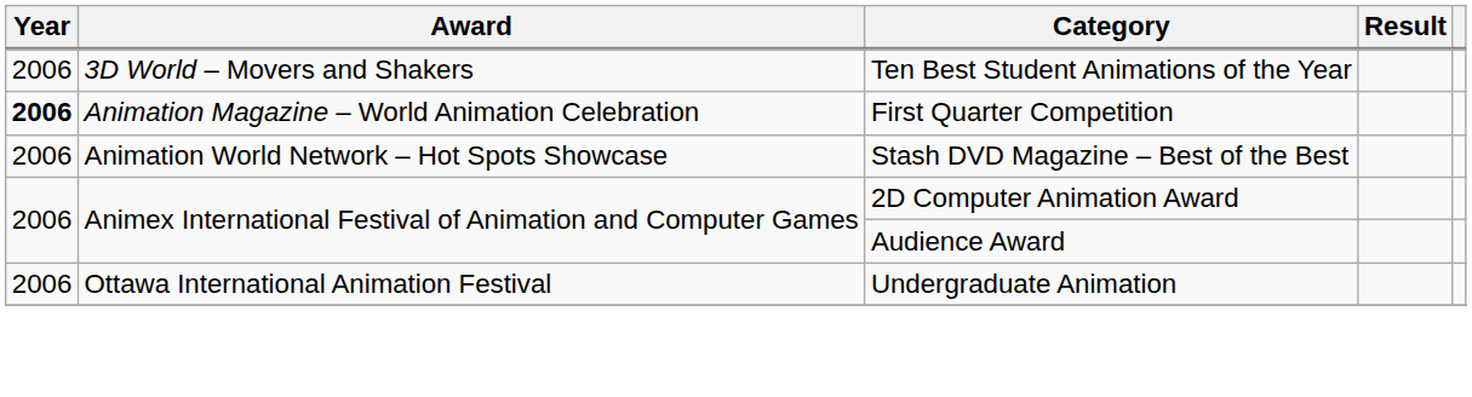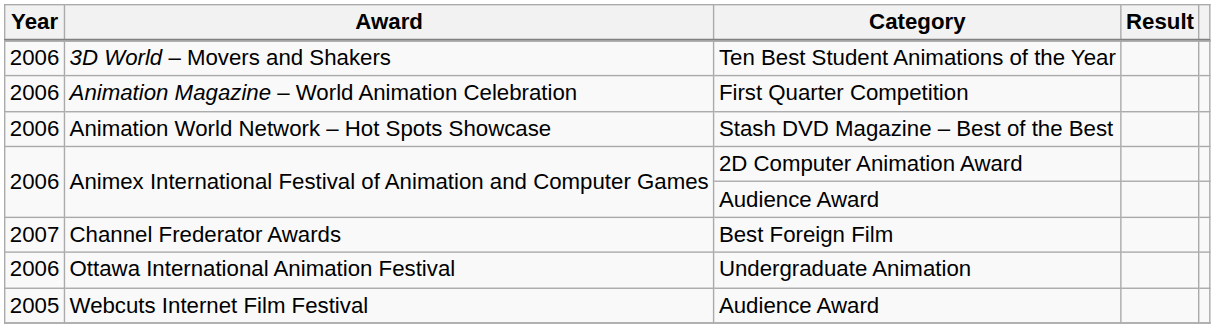Animation Magazine – World Animation Celebration | Year: bold -> normal
+ row: 2007 | Channel Frederator Awards | Best Foreign Film
+ row: 2005 | Webcuts Internet Film Festival | Audience Award
